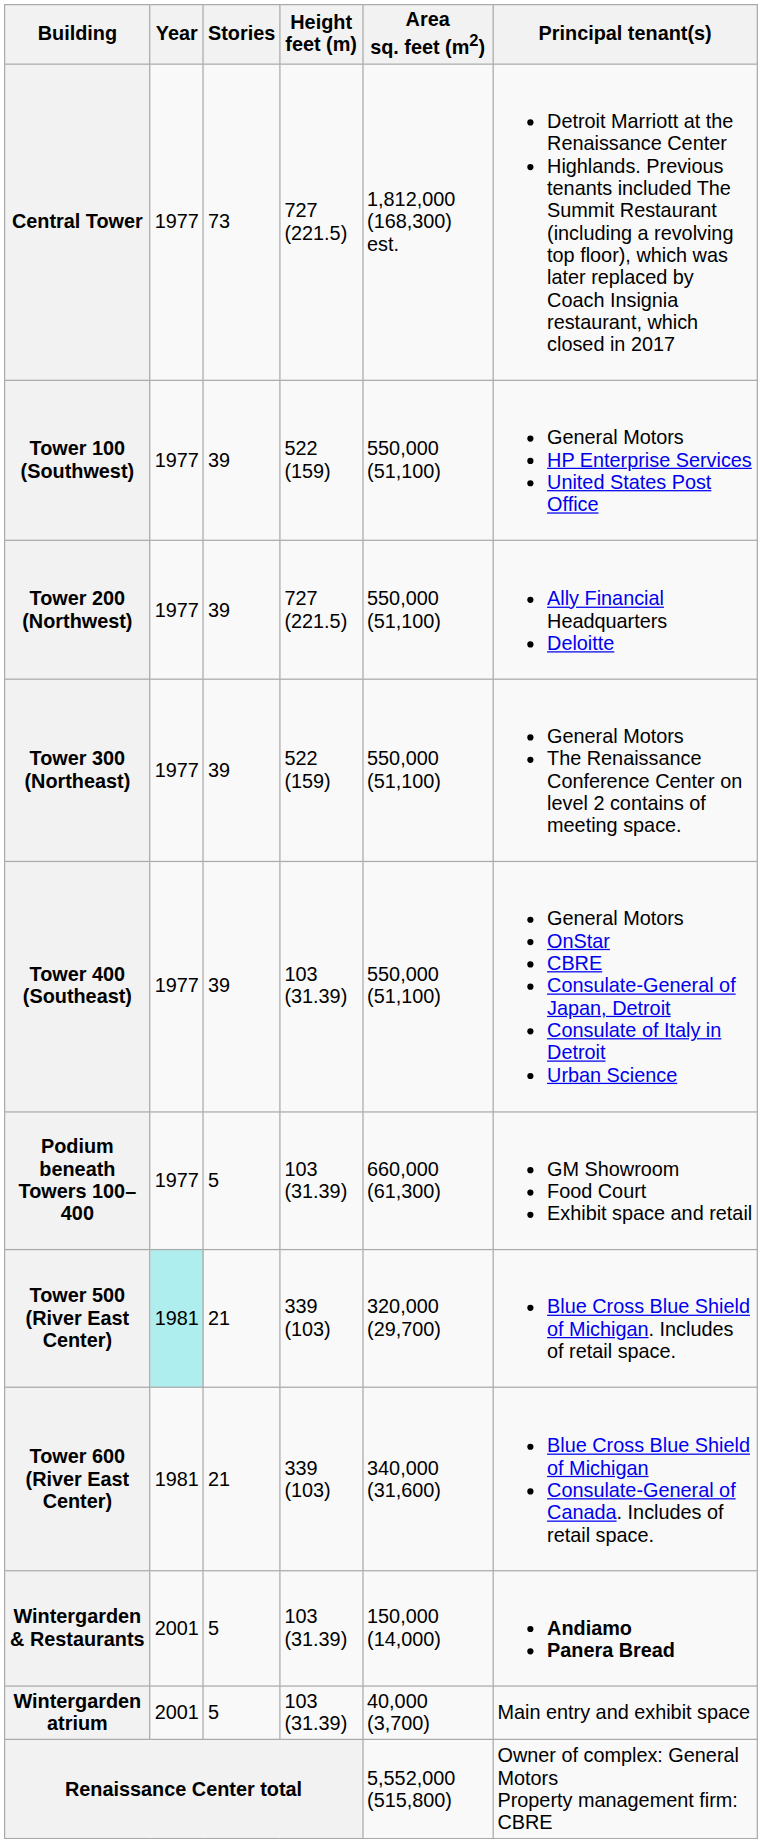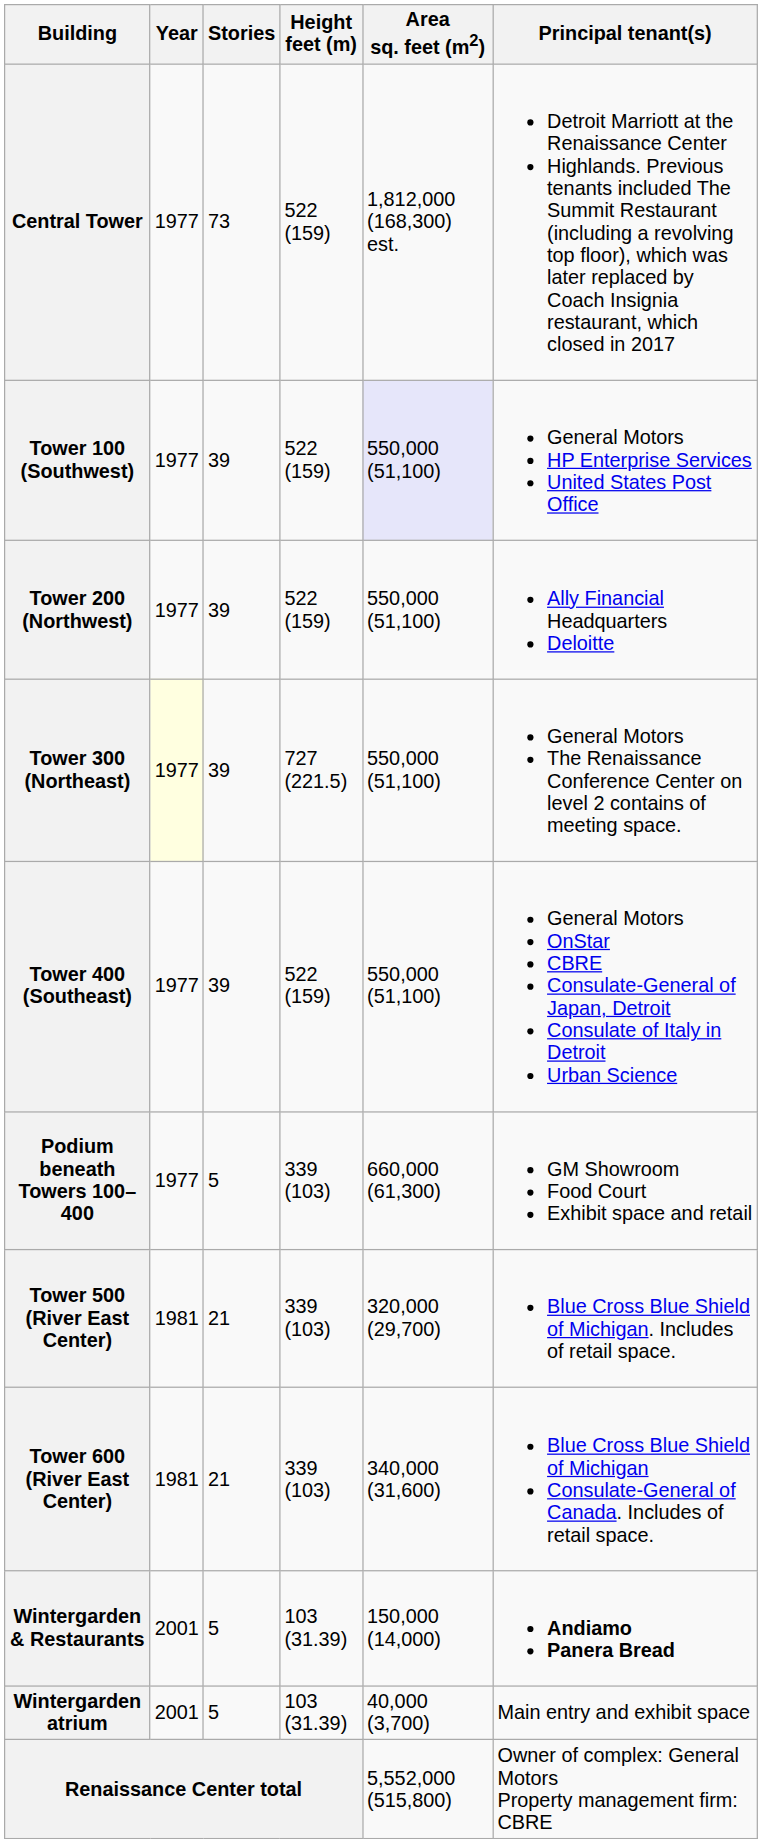Central Tower | Height feet (m): 727 (221.5) -> 522 (159)
Tower 100 (Southwest) | Area sq. feet (m2): no background -> lavender background
Tower 200 (Northwest) | Height feet (m): 727 (221.5) -> 522 (159)
Tower 300 (Northeast) | Year: no background -> lightyellow background
Tower 300 (Northeast) | Height feet (m): 522 (159) -> 727 (221.5)
Tower 400 (Southeast) | Height feet (m): 103 (31.39) -> 522 (159)
Podium beneath Towers 100–400 | Height feet (m): 103 (31.39) -> 339 (103)
Tower 500 (River East Center) | Year: paleturquoise background -> no background
